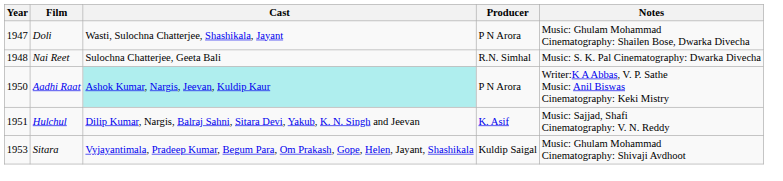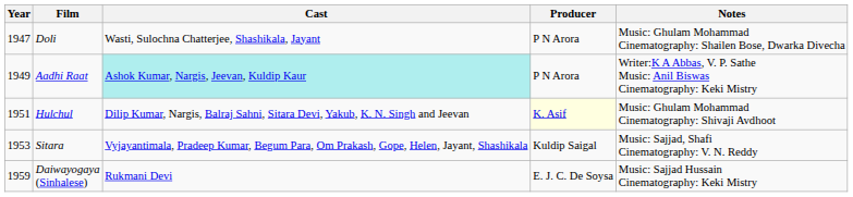- row: 1948 | Nai Reet | Sulochna Chatterjee, Geeta Bali | R.N. Simhal | Music: S. K. Pal Cinematography: Dwarka Divecha
Aadhi Raat | Year: 1950 -> 1949
Hulchul | Producer: no background -> lightyellow background
Hulchul | Notes: Music: Sajjad, Shafi Cinematography: V. N. Reddy -> Music: Ghulam Mohammad Cinematography: Shivaji Avdhoot
Sitara | Notes: Music: Ghulam Mohammad Cinematography: Shivaji Avdhoot -> Music: Sajjad, Shafi Cinematography: V. N. Reddy
+ row: 1959 | Daiwayogaya (Sinhalese) | Rukmani Devi | E. J. C. De Soysa | Music: Sajjad Hussain Cinematography: Keki Mistry
